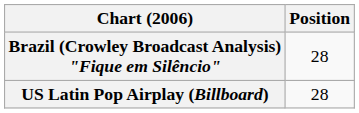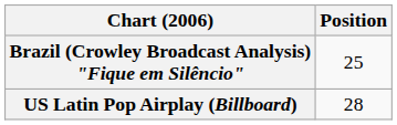Brazil (Crowley Broadcast Analysis) "Fique em Silêncio" | Position: 28 -> 25
